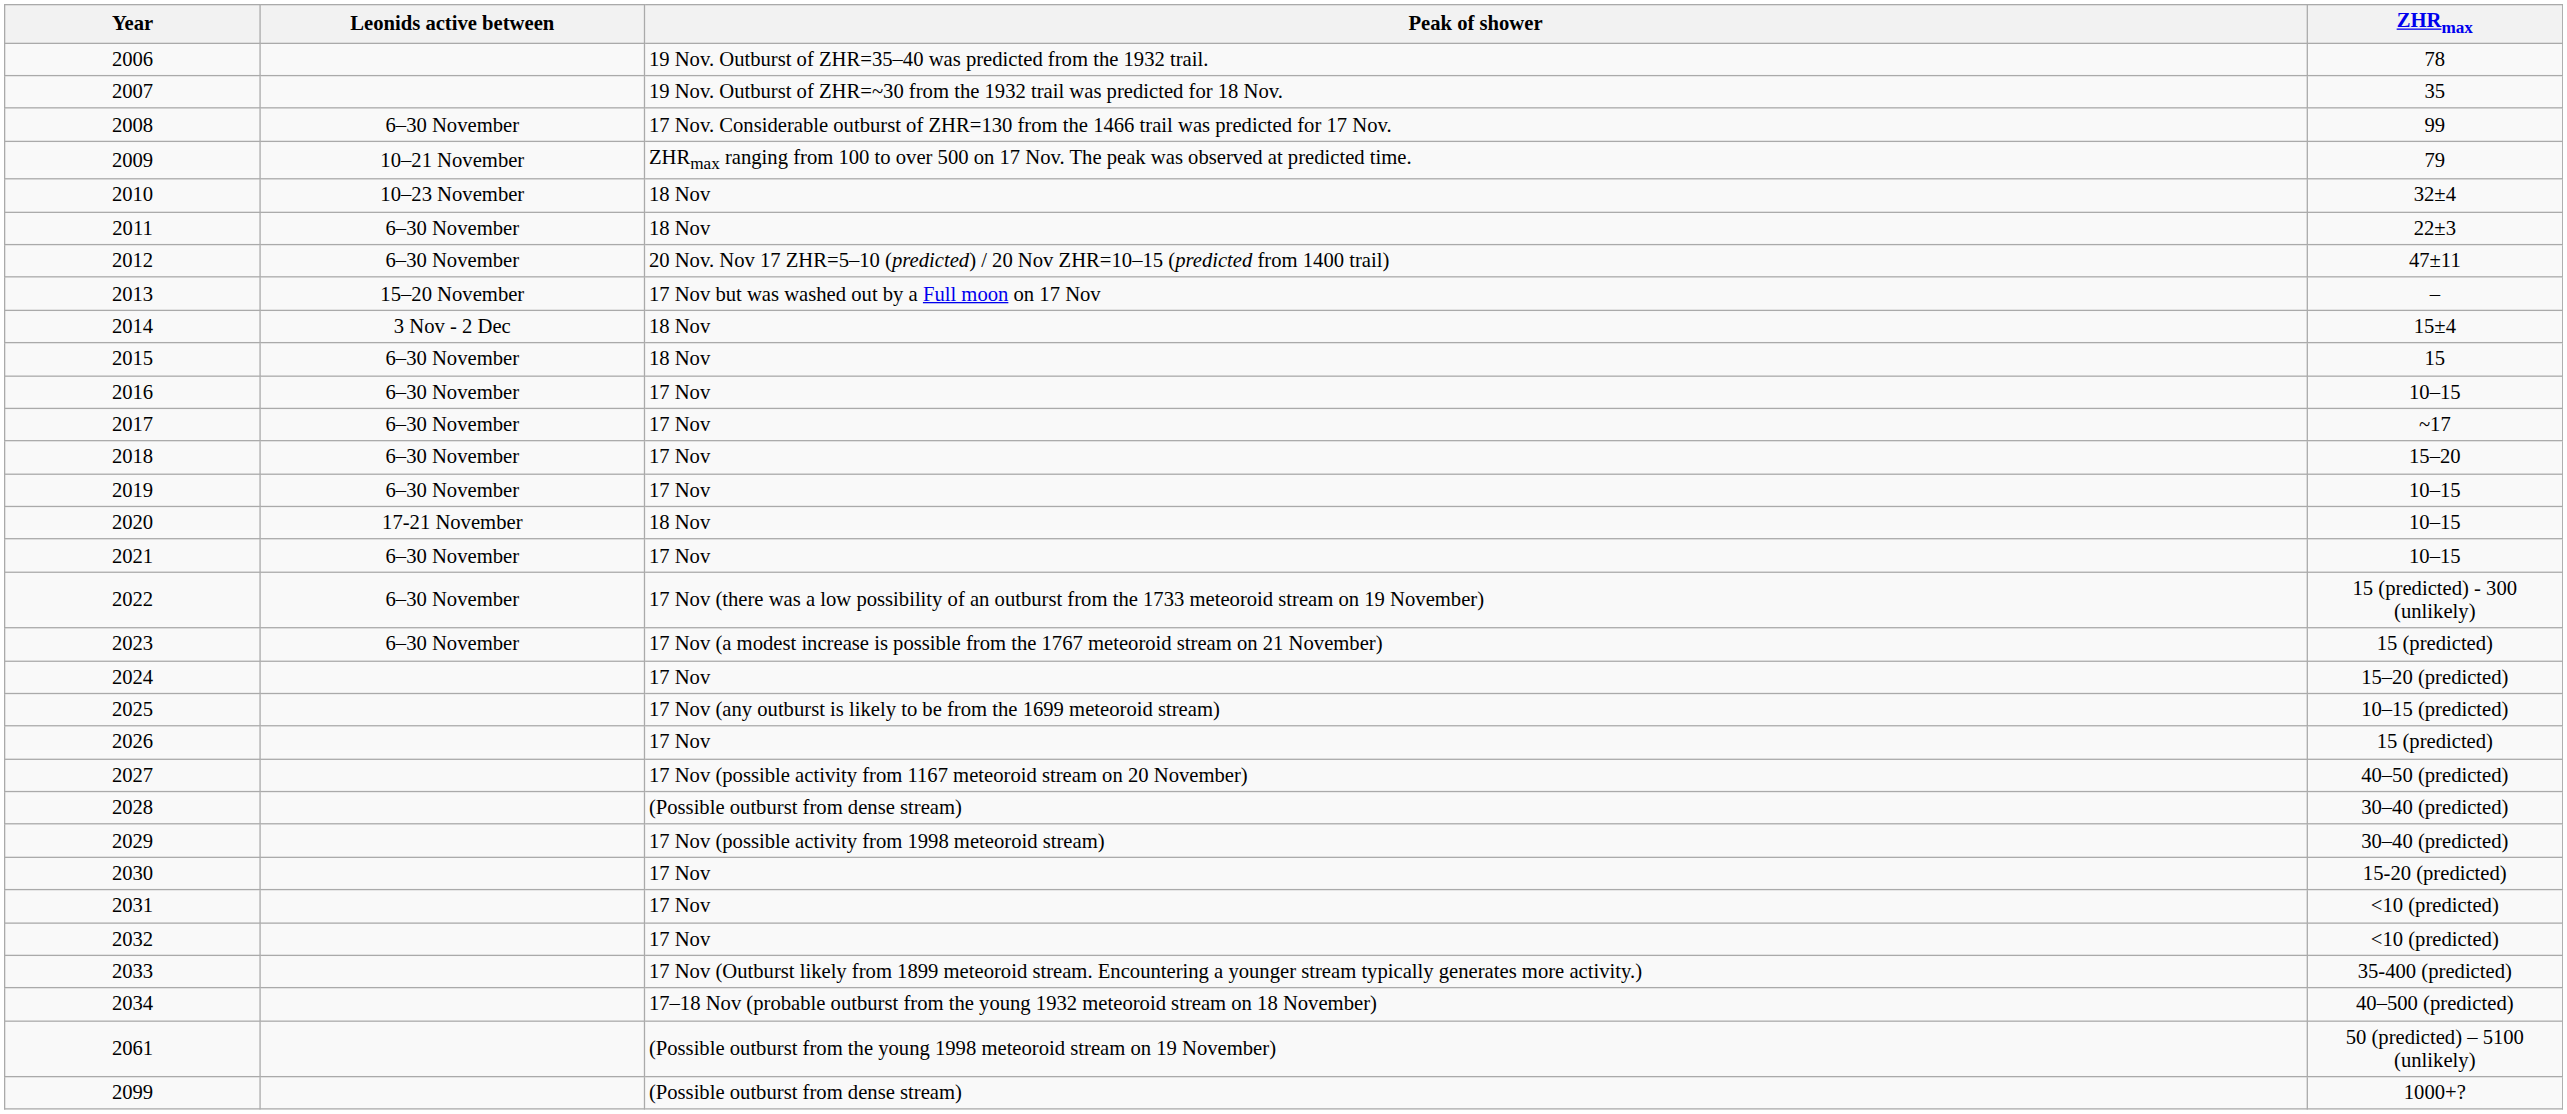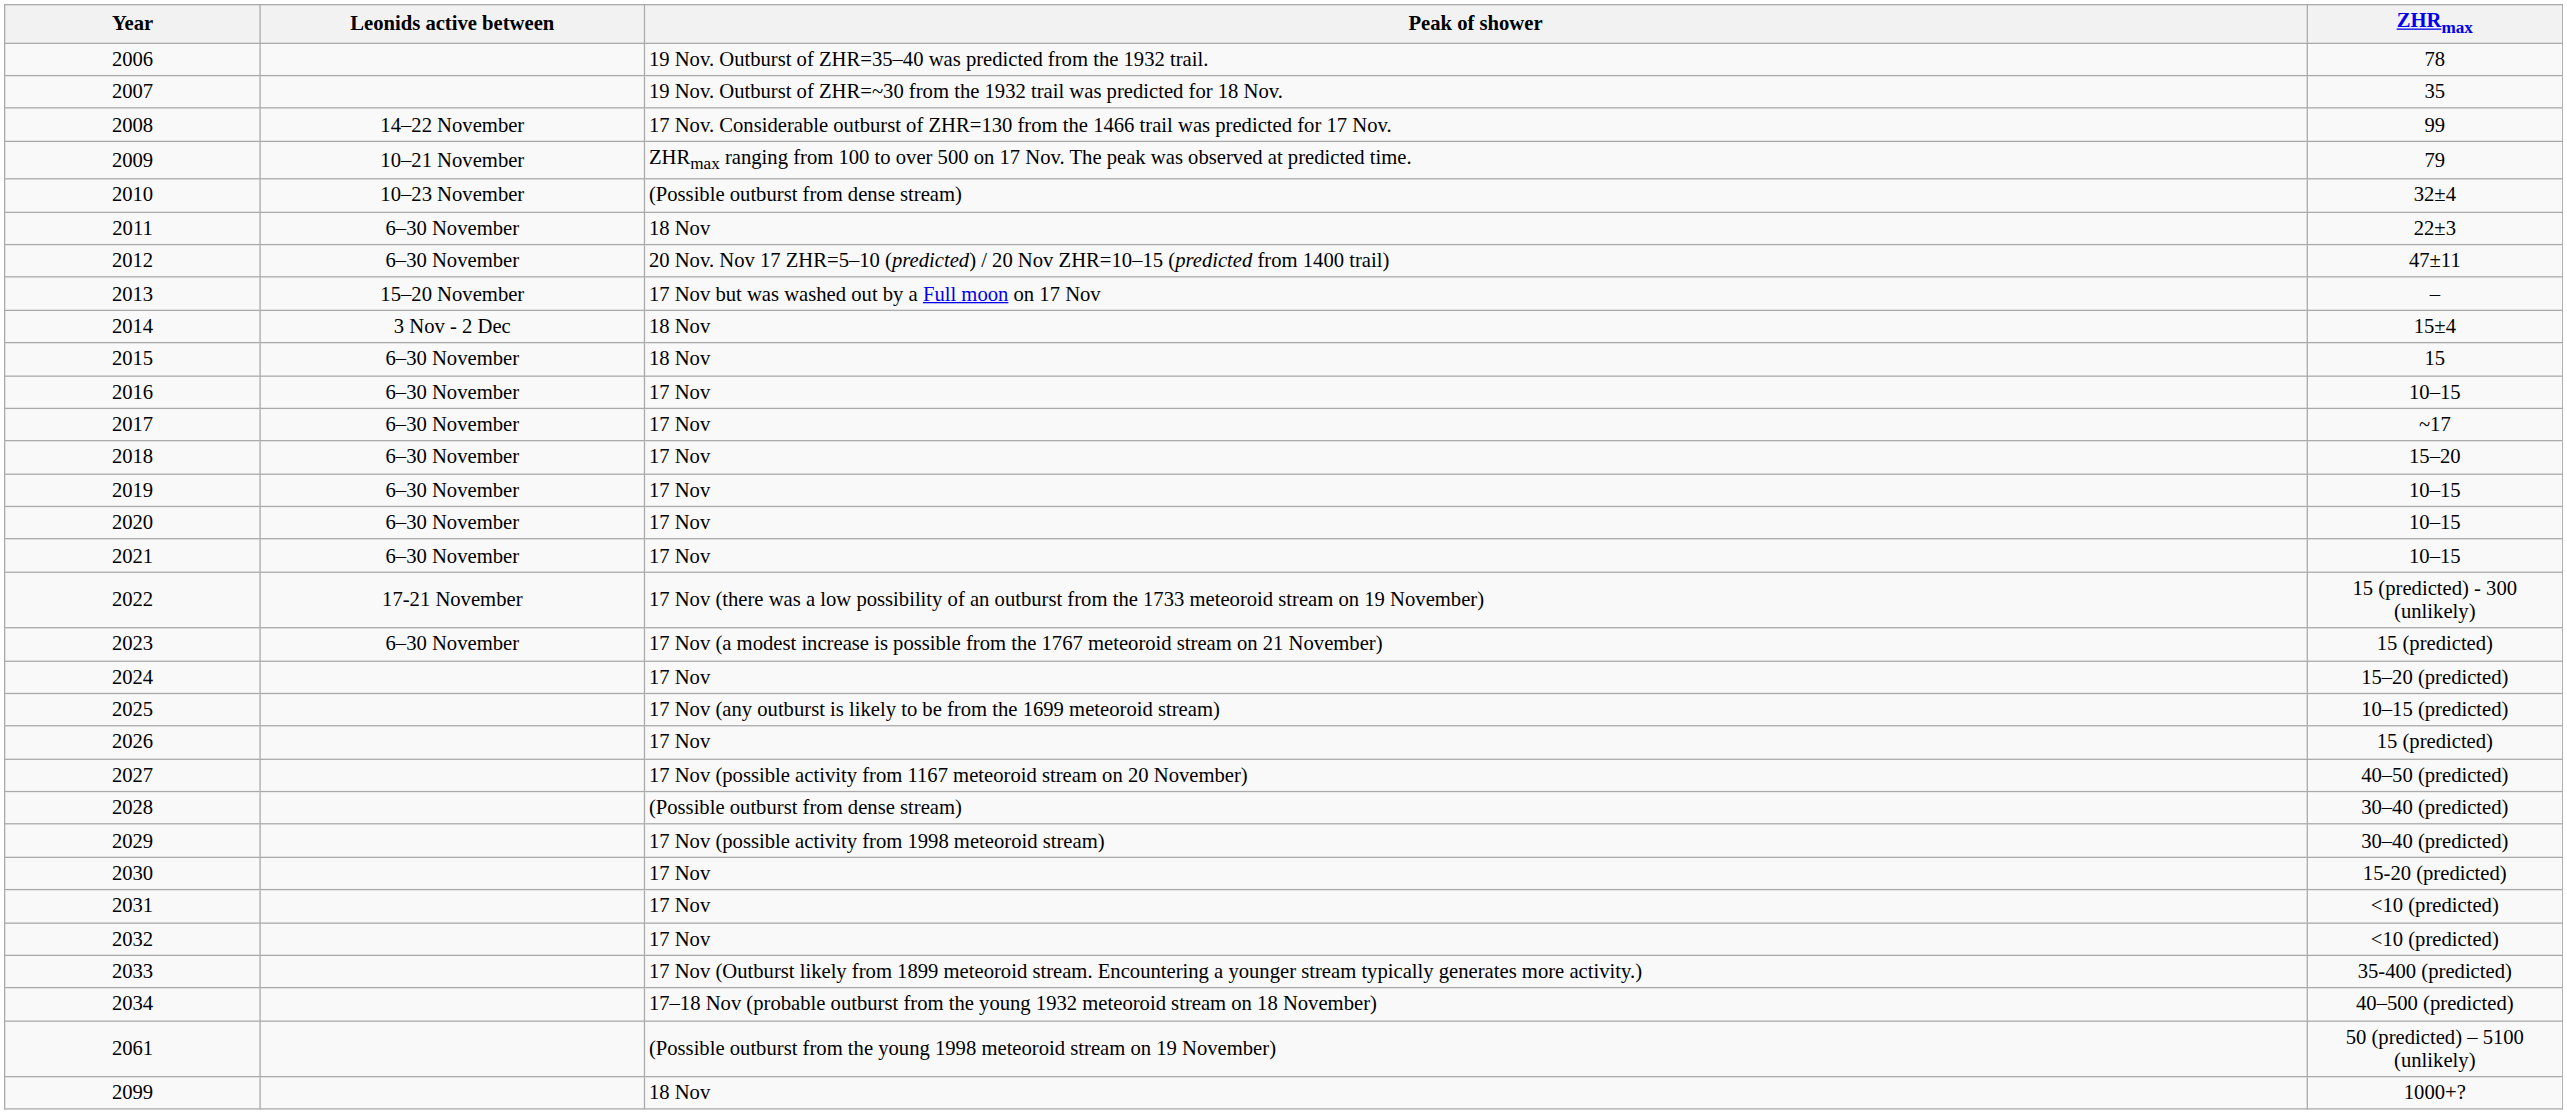2008 | Leonids active between: 6–30 November -> 14–22 November
2010 | Peak of shower: 18 Nov -> (Possible outburst from dense stream)
2020 | Leonids active between: 17-21 November -> 6–30 November
2020 | Peak of shower: 18 Nov -> 17 Nov
2022 | Leonids active between: 6–30 November -> 17-21 November
2099 | Peak of shower: (Possible outburst from dense stream) -> 18 Nov
